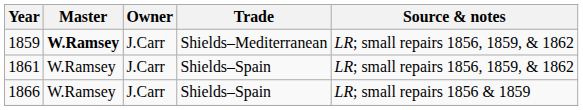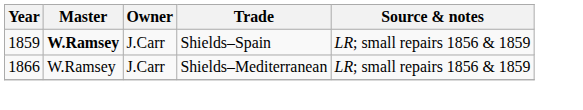1859 | Trade: Shields–Mediterranean -> Shields–Spain
1859 | Source & notes: LR; small repairs 1856, 1859, & 1862 -> LR; small repairs 1856 & 1859
- row: 1861 | W.Ramsey | J.Carr | Shields–Spain | LR; small repairs 1856, 1859, & 1862
1866 | Trade: Shields–Spain -> Shields–Mediterranean
